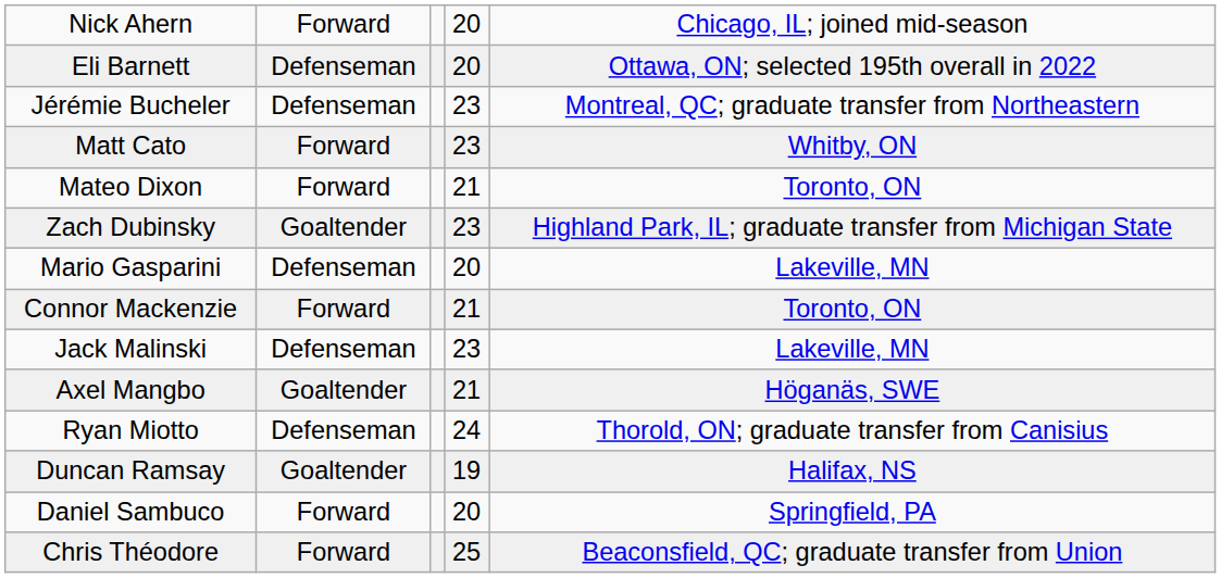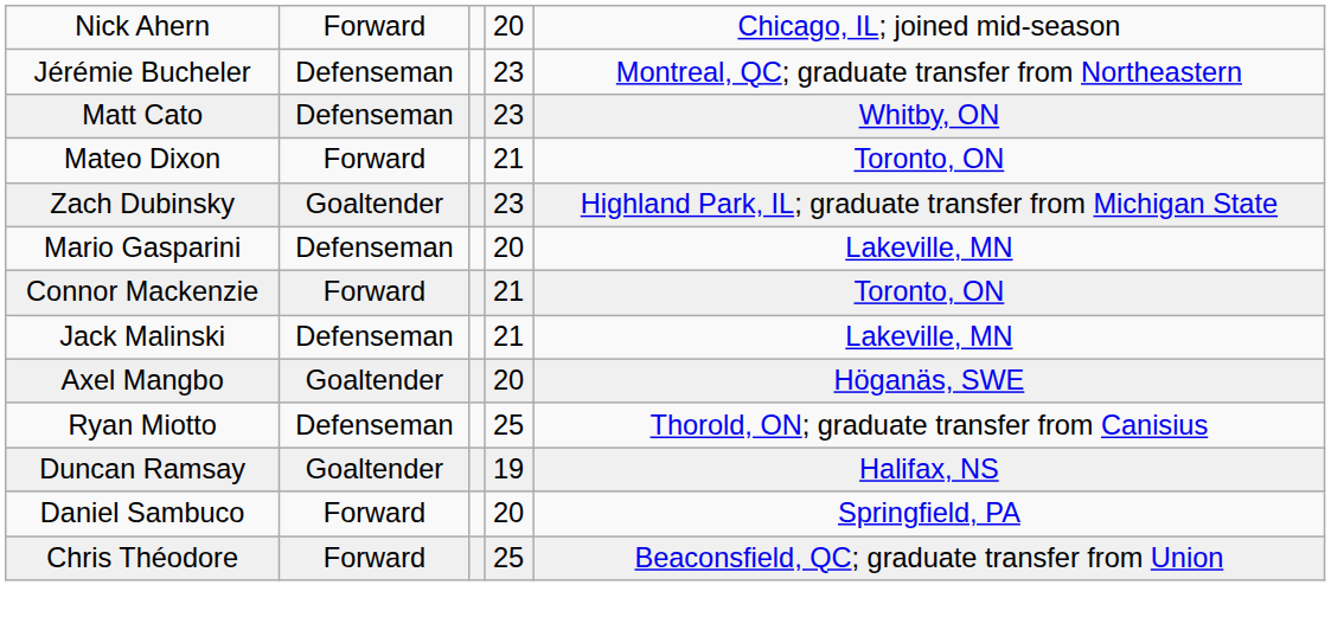- row: Eli Barnett | Defenseman | 20 | Ottawa, ON; selected 195th overall in 2022
Matt Cato | column 2: Forward -> Defenseman
Jack Malinski | column 4: 23 -> 21
Axel Mangbo | column 4: 21 -> 20
Ryan Miotto | column 4: 24 -> 25
